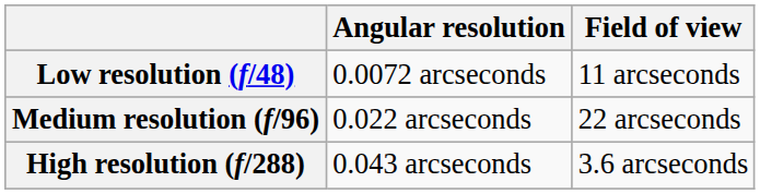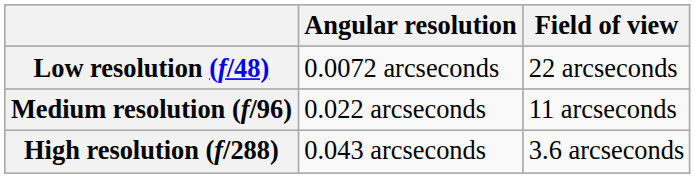Low resolution (f/48) | Field of view: 11 arcseconds -> 22 arcseconds
Medium resolution (f/96) | Field of view: 22 arcseconds -> 11 arcseconds
